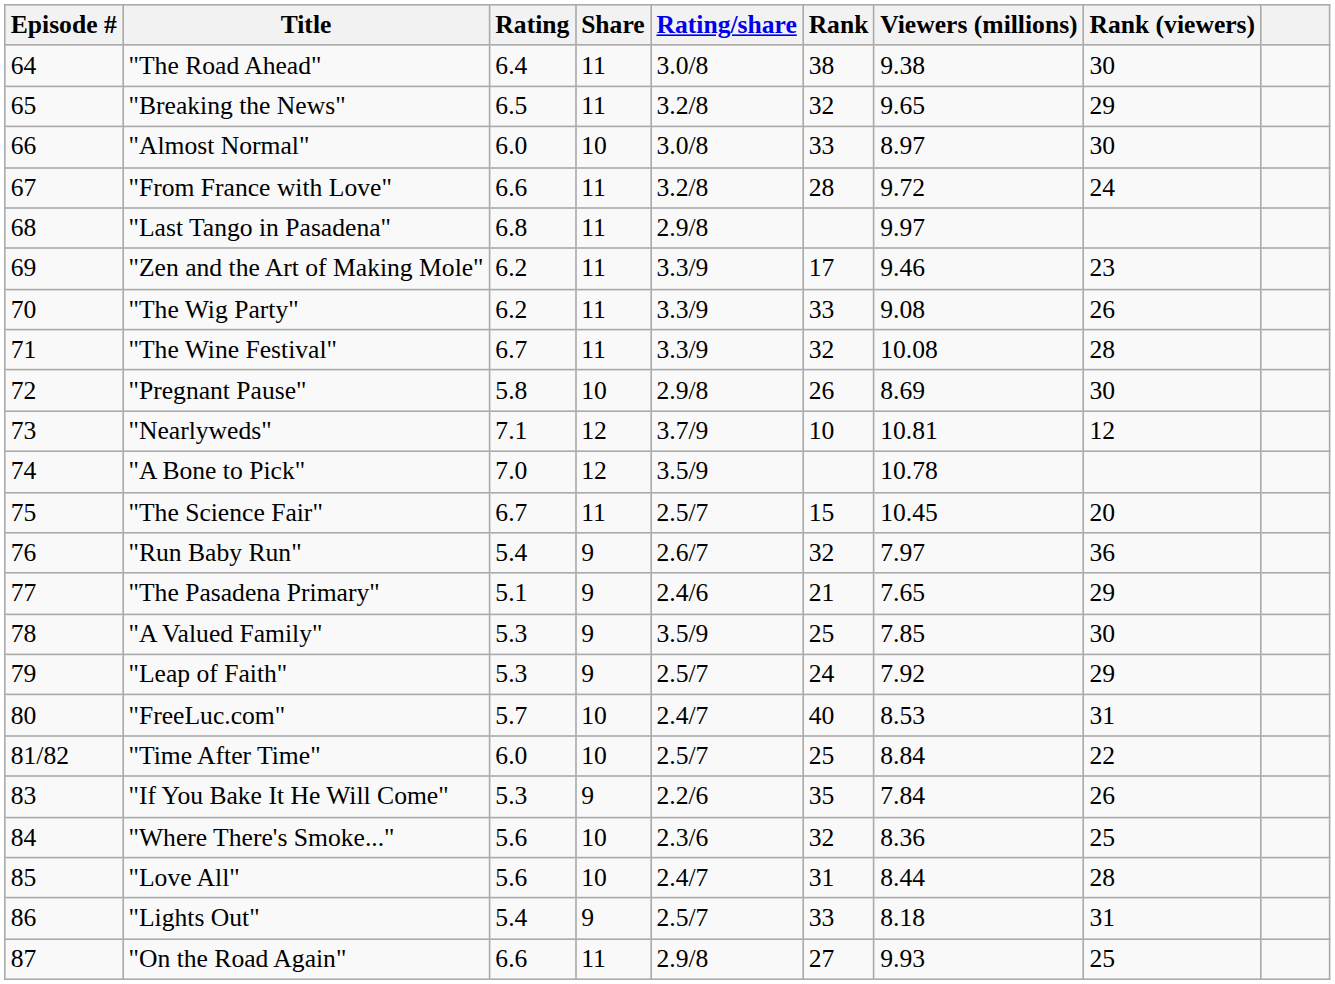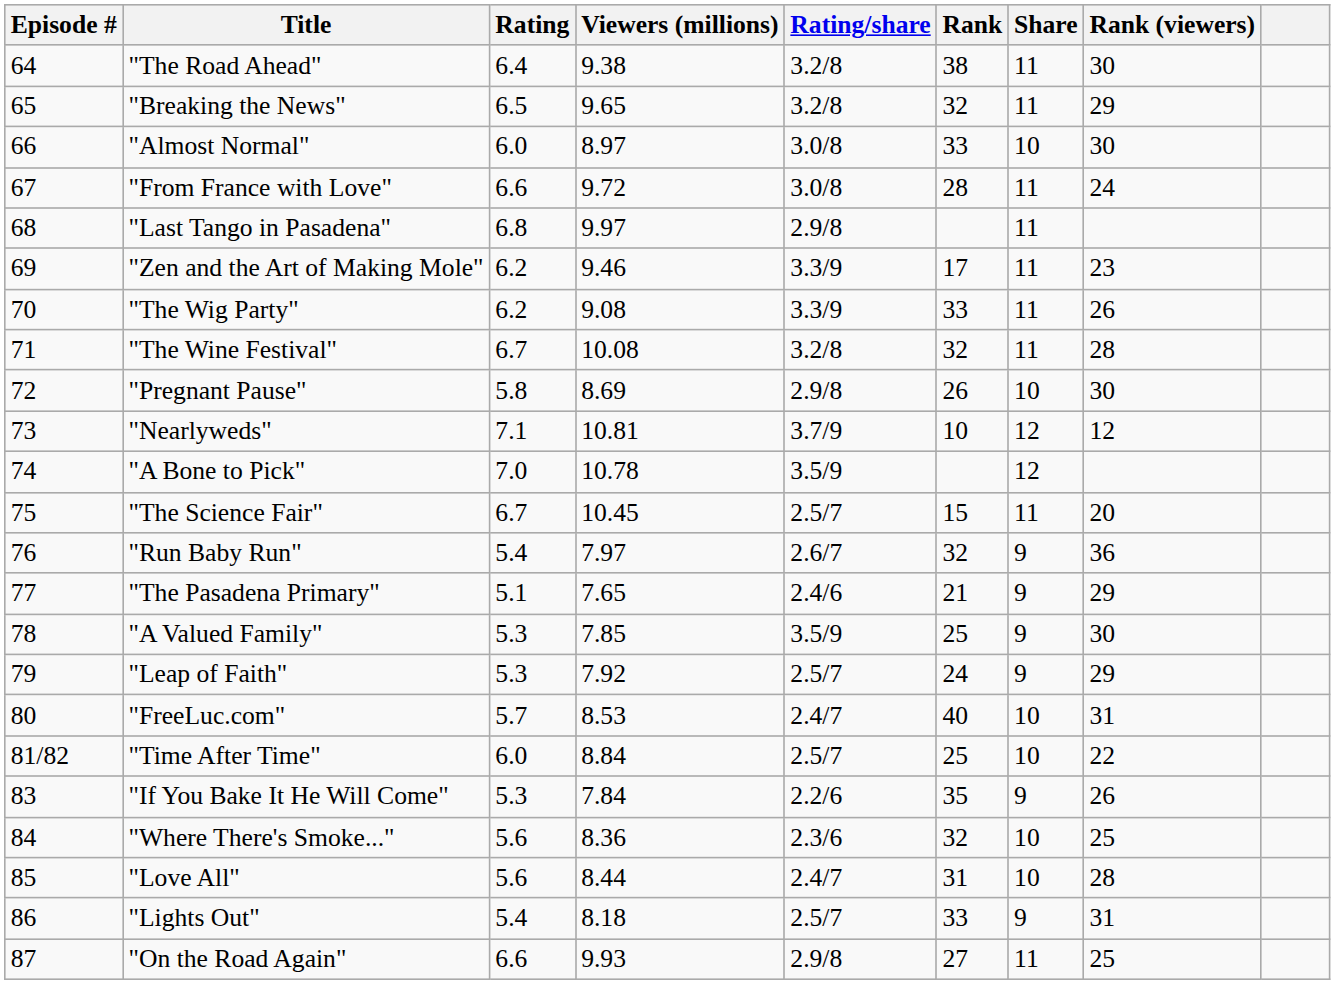columns swapped: Share <-> Viewers (millions)
"The Road Ahead" | Rating/share: 3.0/8 -> 3.2/8
"From France with Love" | Rating/share: 3.2/8 -> 3.0/8
"The Wine Festival" | Rating/share: 3.3/9 -> 3.2/8
